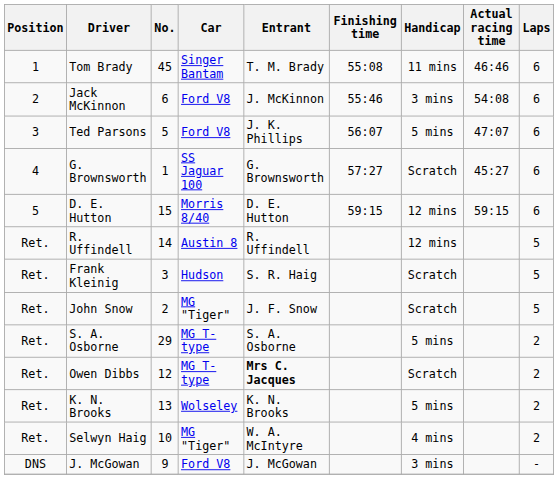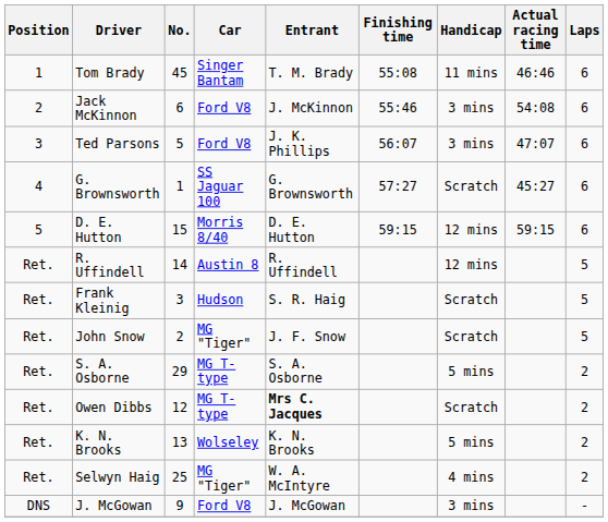Ted Parsons | Handicap: 5 mins -> 3 mins
Selwyn Haig | No.: 10 -> 25
